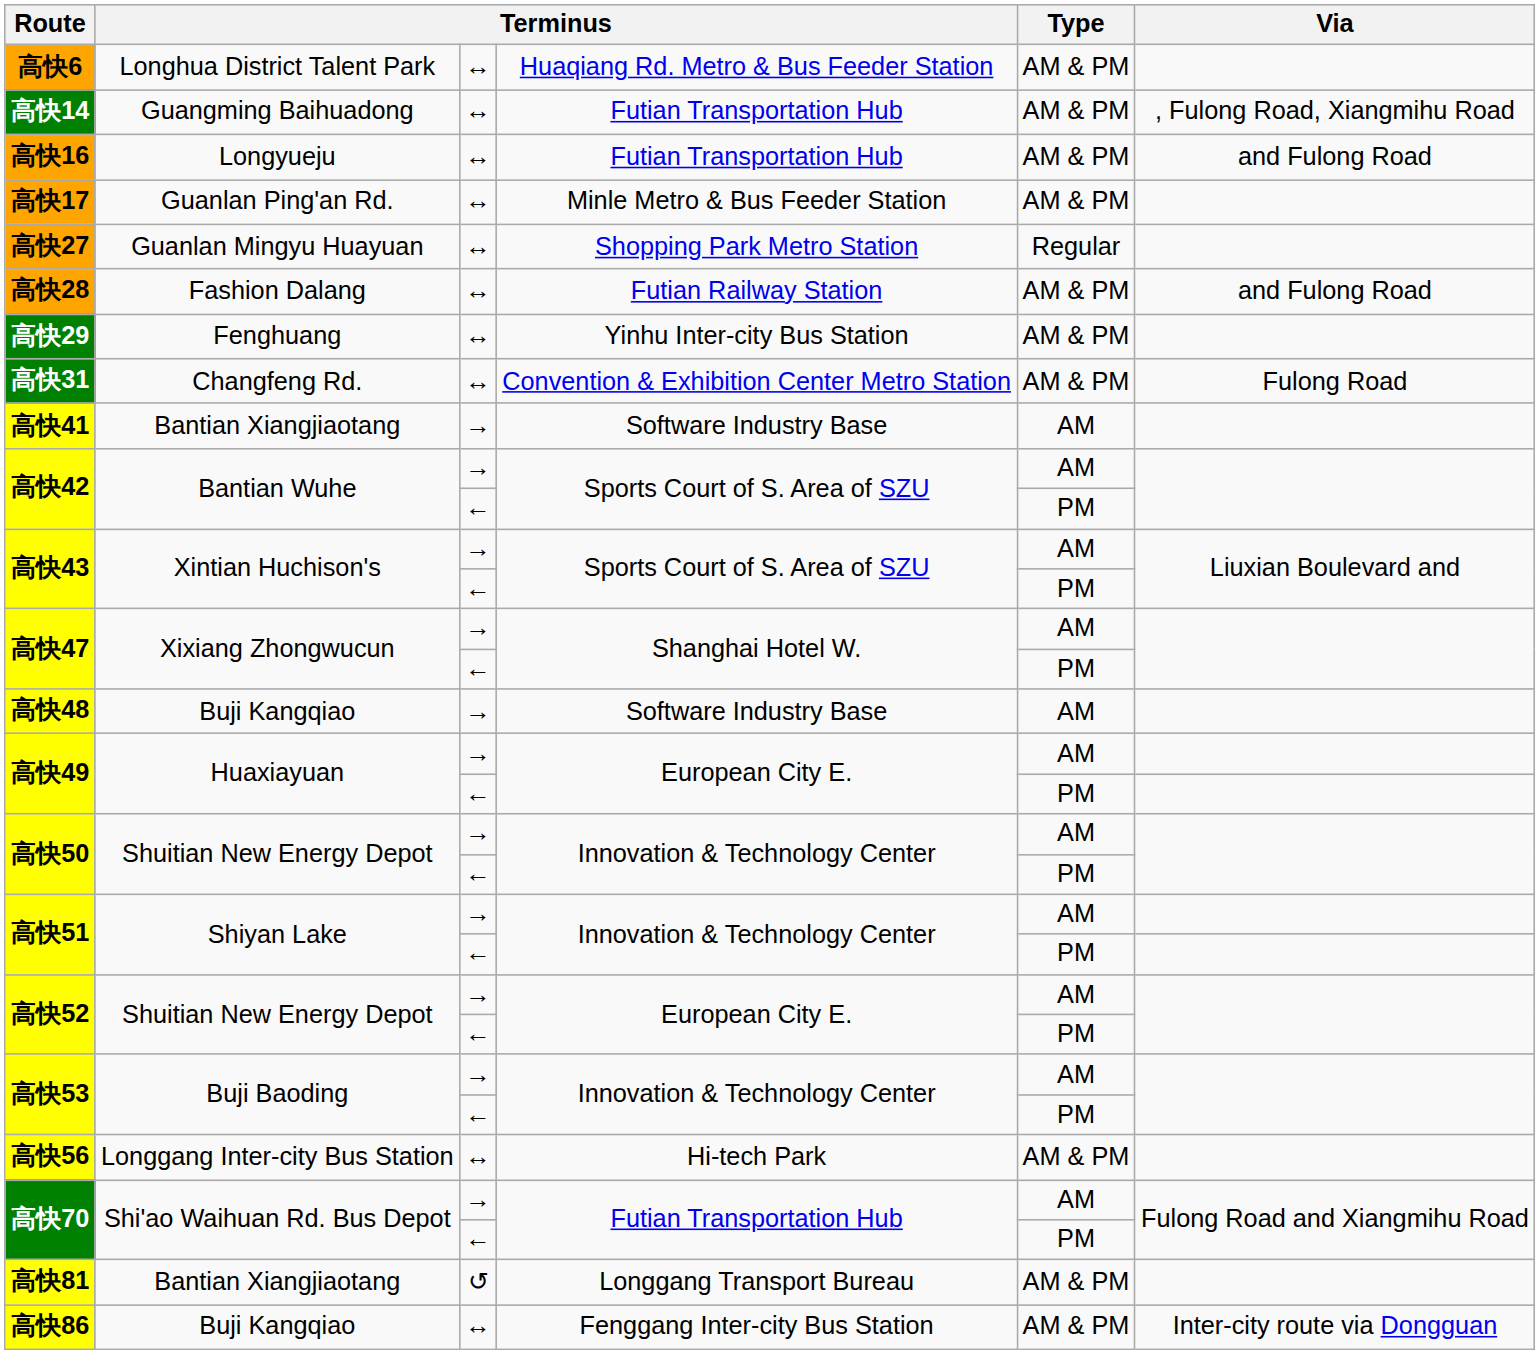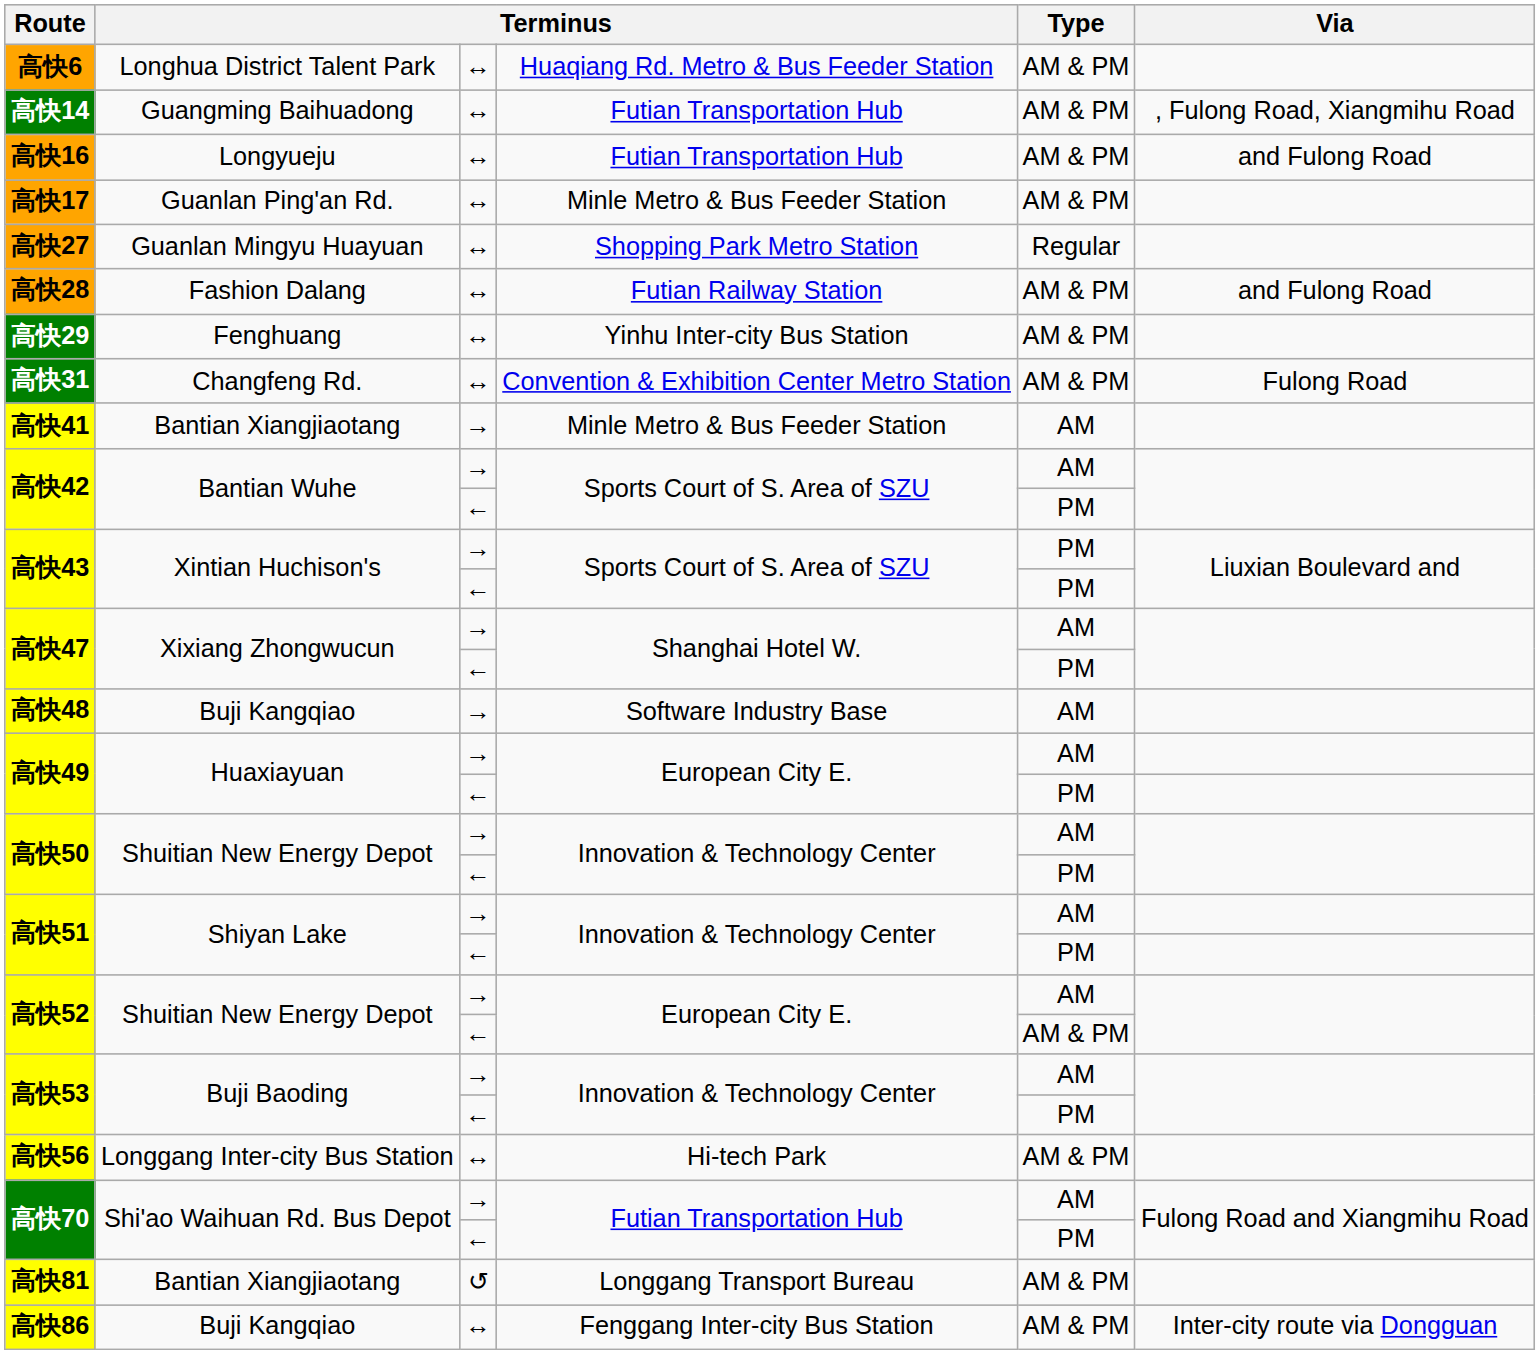高快41 | column 4: Software Industry Base -> Minle Metro & Bus Feeder Station
高快43 / → | Type: AM -> PM
高快52 / ← | Type: PM -> AM & PM
